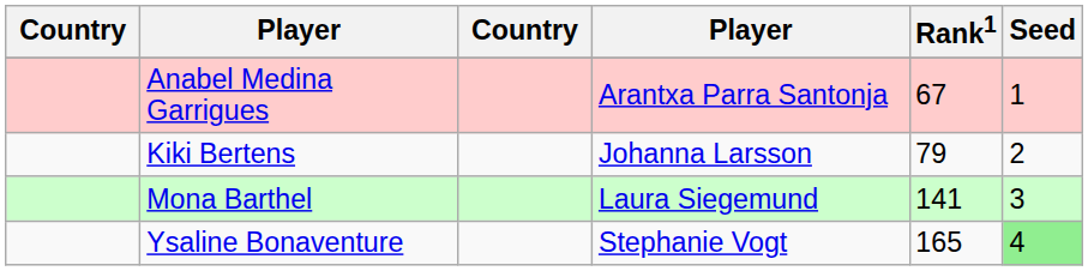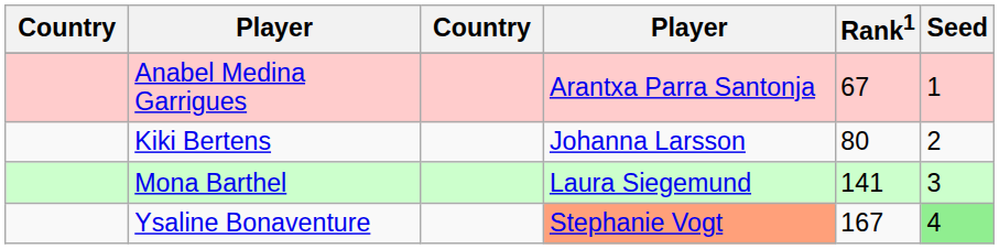Kiki Bertens | Rank1: 79 -> 80
Ysaline Bonaventure | column 4: no background -> lightsalmon background
Ysaline Bonaventure | Rank1: 165 -> 167
